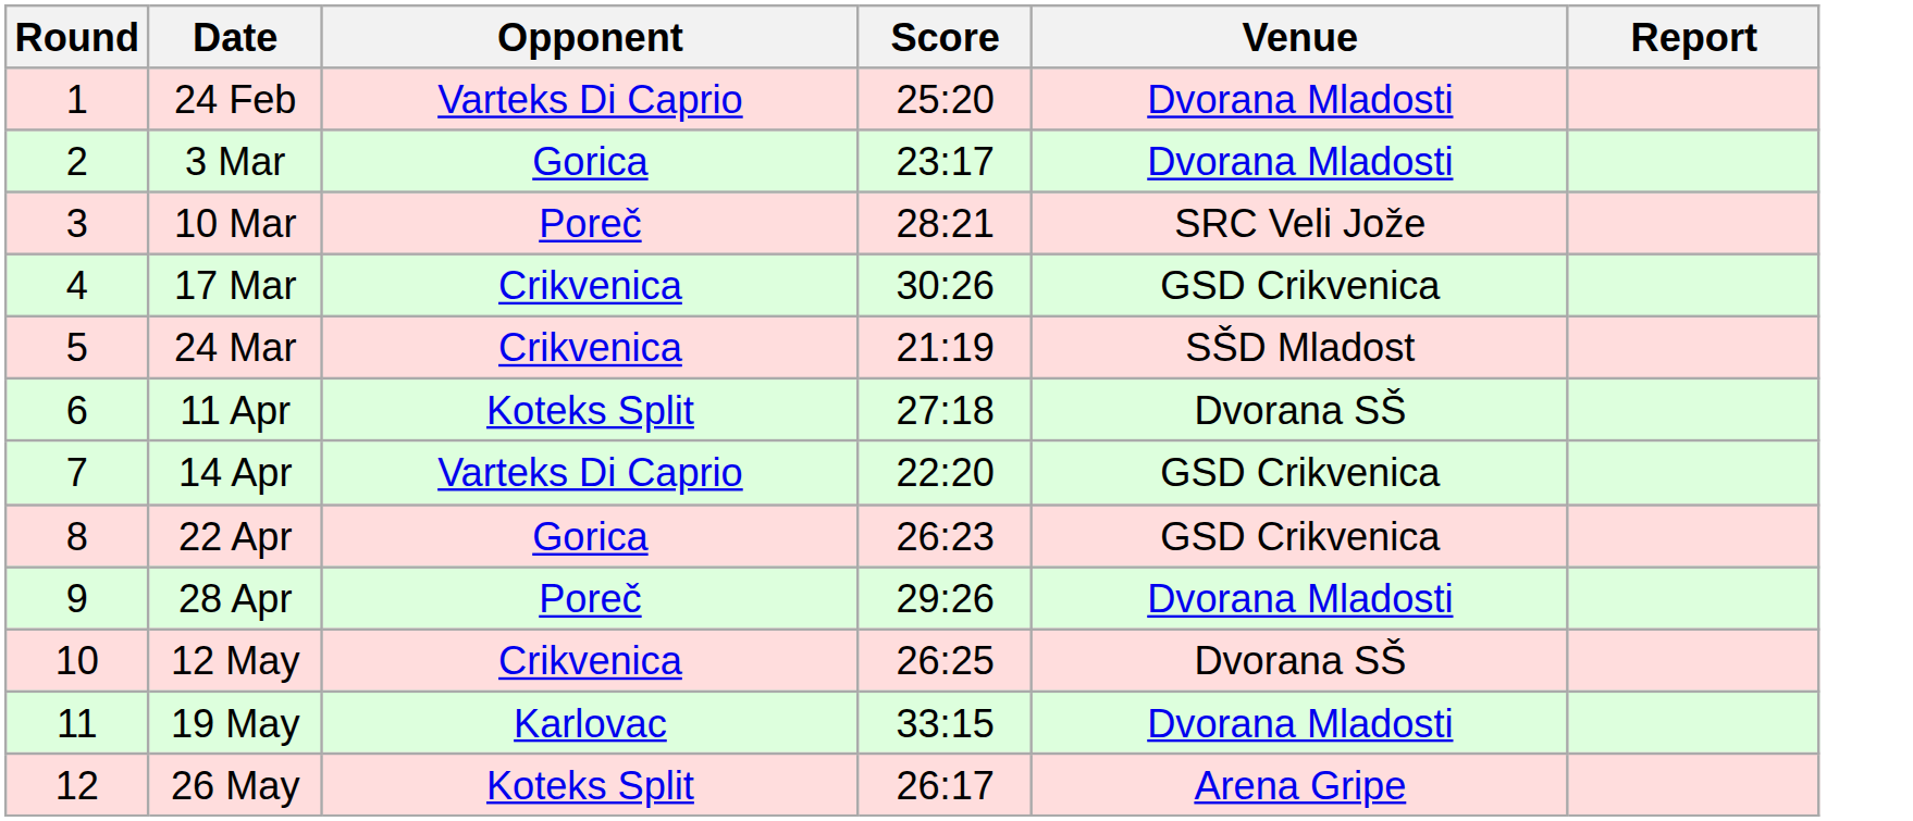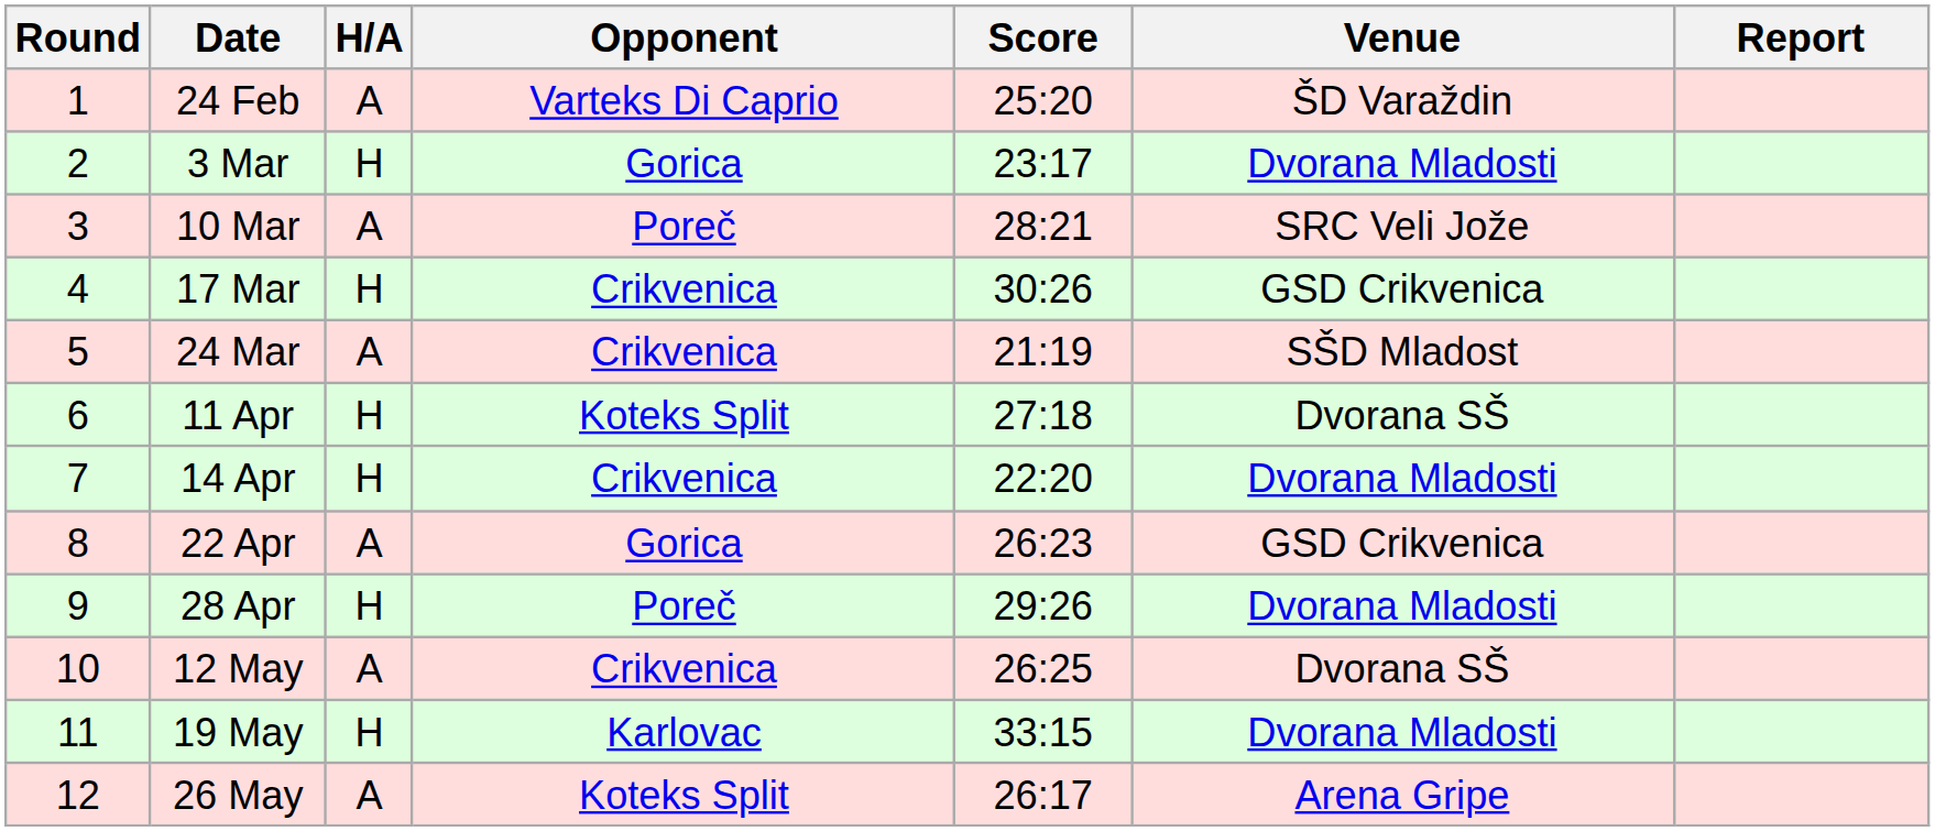+ column: H/A | A | H | A | H | A | H | H | A | H | A | H | A
24 Feb | Venue: Dvorana Mladosti -> ŠD Varaždin
14 Apr | Opponent: Varteks Di Caprio -> Crikvenica
14 Apr | Venue: GSD Crikvenica -> Dvorana Mladosti
